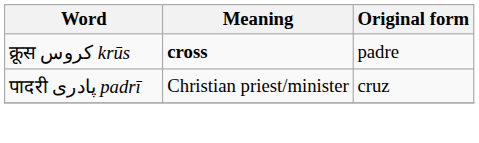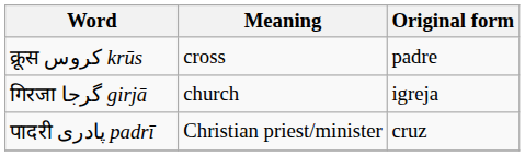क्रूस کروس krūs | Meaning: bold -> normal
+ row: गिरजा گرجا girjā | church | igreja
